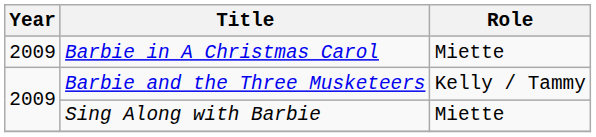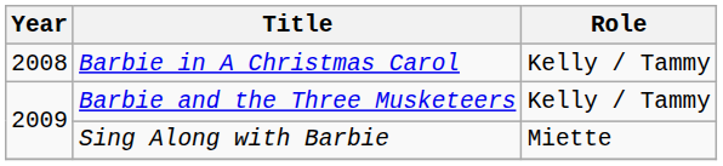Barbie in A Christmas Carol | Year: 2009 -> 2008
Barbie in A Christmas Carol | Role: Miette -> Kelly / Tammy
